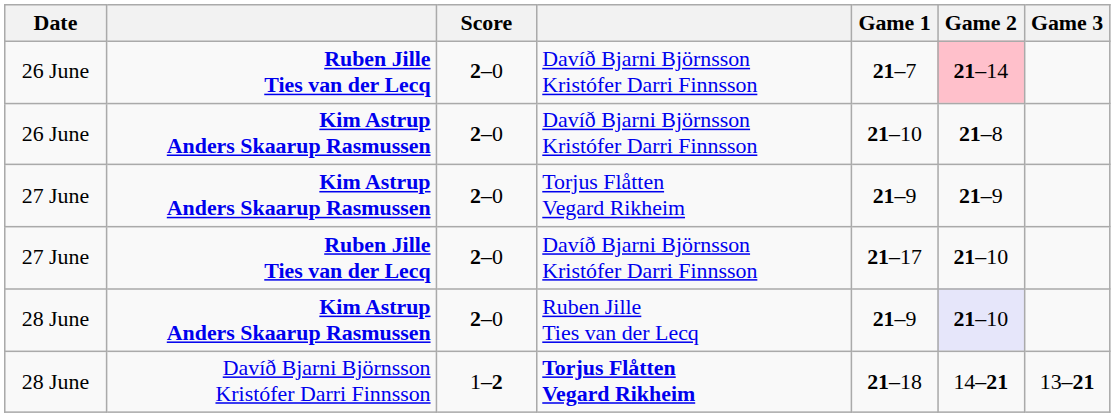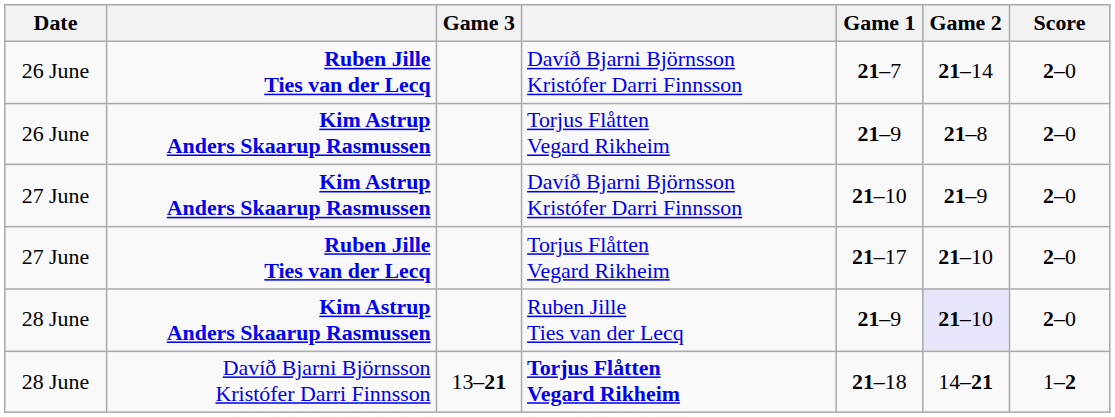columns swapped: Score <-> Game 3
26 June / Ruben Jille Ties van der Lecq | Game 2: pink background -> no background
26 June / Kim Astrup Anders Skaarup Rasmussen | column 4: Davíð Bjarni Björnsson Kristófer Darri Finnsson -> Torjus Flåtten Vegard Rikheim
26 June / Kim Astrup Anders Skaarup Rasmussen | Game 1: 21–10 -> 21–9
27 June / Kim Astrup Anders Skaarup Rasmussen | column 4: Torjus Flåtten Vegard Rikheim -> Davíð Bjarni Björnsson Kristófer Darri Finnsson
27 June / Kim Astrup Anders Skaarup Rasmussen | Game 1: 21–9 -> 21–10
27 June / Ruben Jille Ties van der Lecq | column 4: Davíð Bjarni Björnsson Kristófer Darri Finnsson -> Torjus Flåtten Vegard Rikheim
